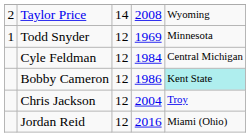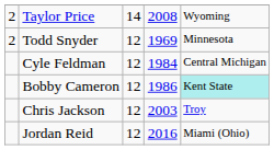Todd Snyder | column 1: 1 -> 2
Chris Jackson | column 4: 2004 -> 2003
